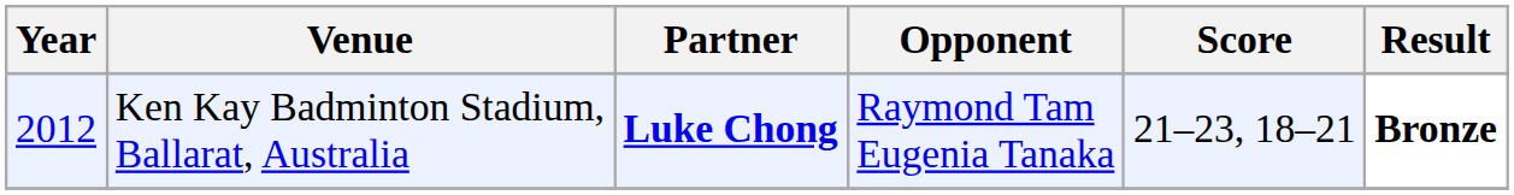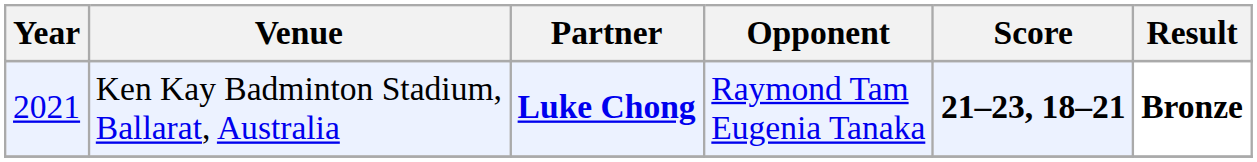Ken Kay Badminton Stadium, Ballarat, Australia | Year: 2012 -> 2021
Ken Kay Badminton Stadium, Ballarat, Australia | Score: normal -> bold
